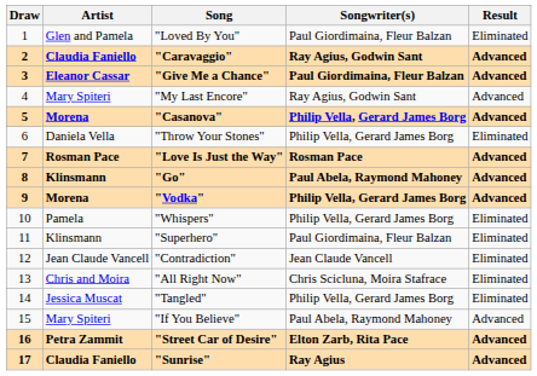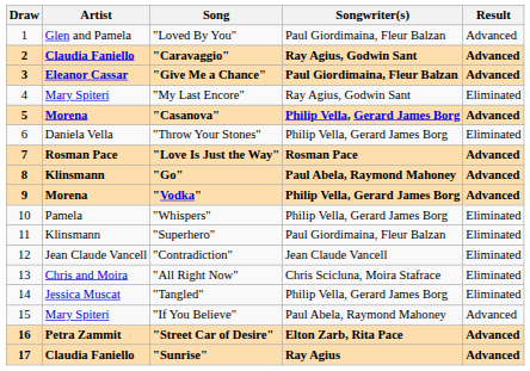"Loved By You" | Result: Eliminated -> Advanced
"My Last Encore" | Result: Advanced -> Eliminated
